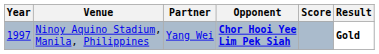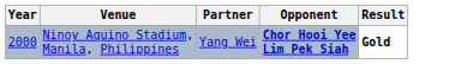- column: Score
Ninoy Aquino Stadium, Manila, Philippines | Year: 1997 -> 2000
